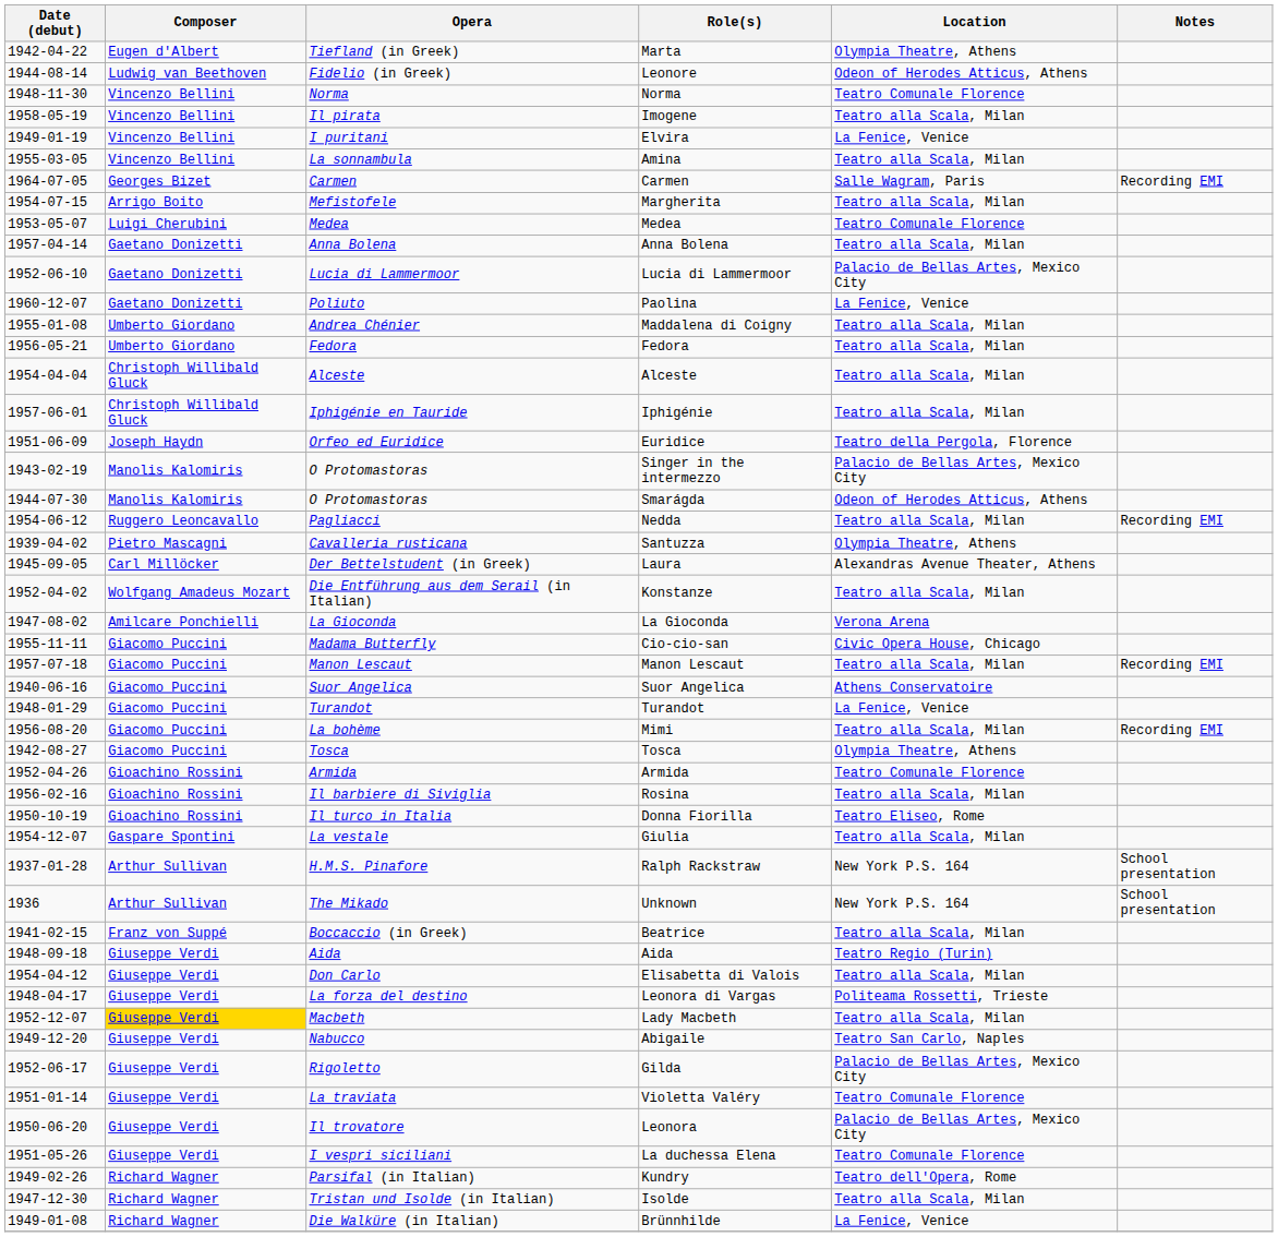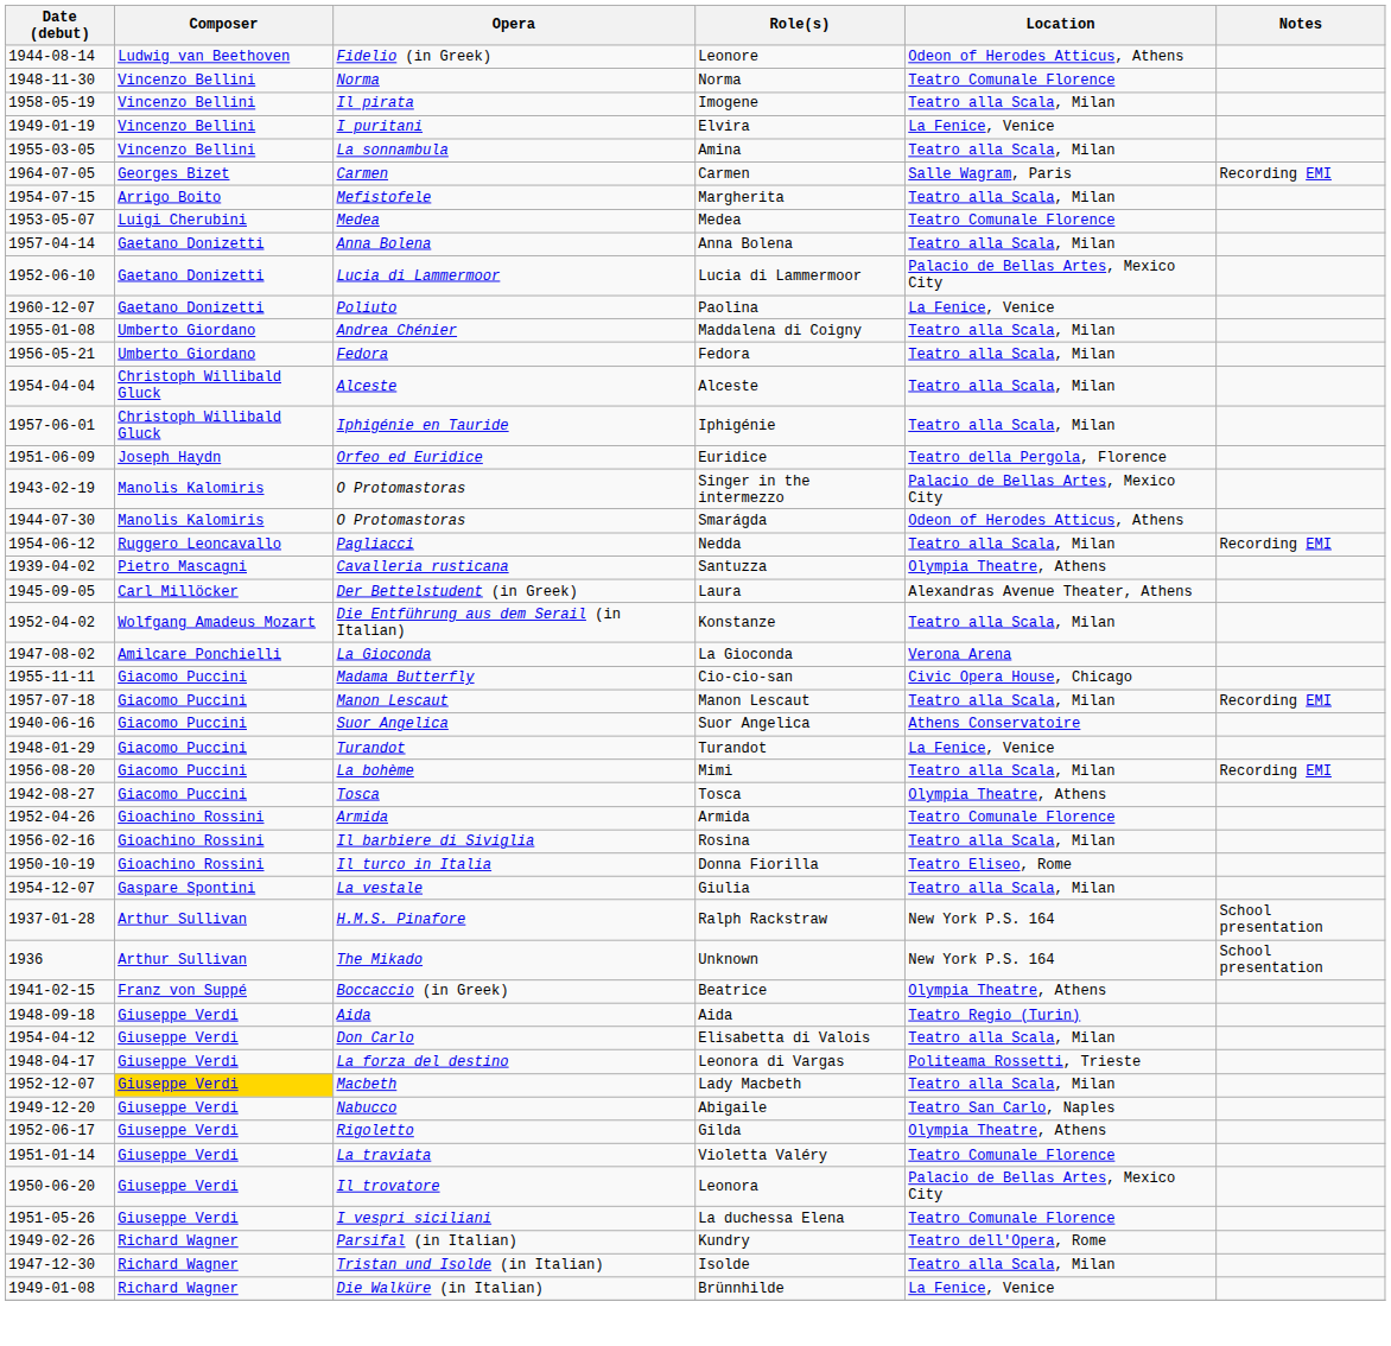- row: 1942-04-22 | Eugen d'Albert | Tiefland (in Greek) | Marta | Olympia Theatre, Athens
Beatrice | Location: Teatro alla Scala, Milan -> Olympia Theatre, Athens
Gilda | Location: Palacio de Bellas Artes, Mexico City -> Olympia Theatre, Athens
